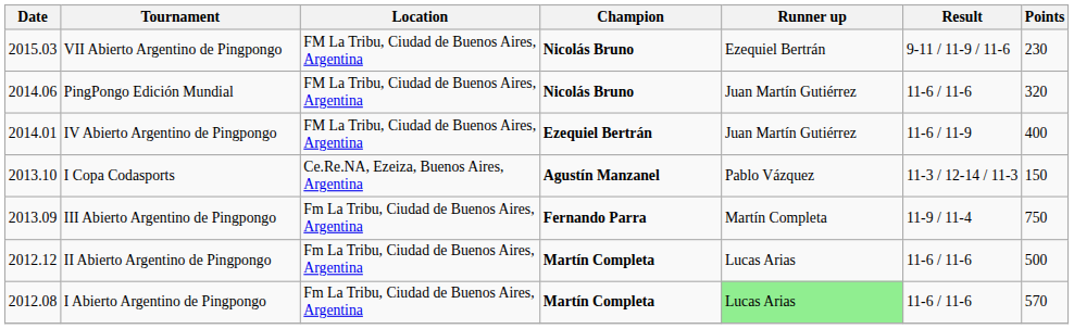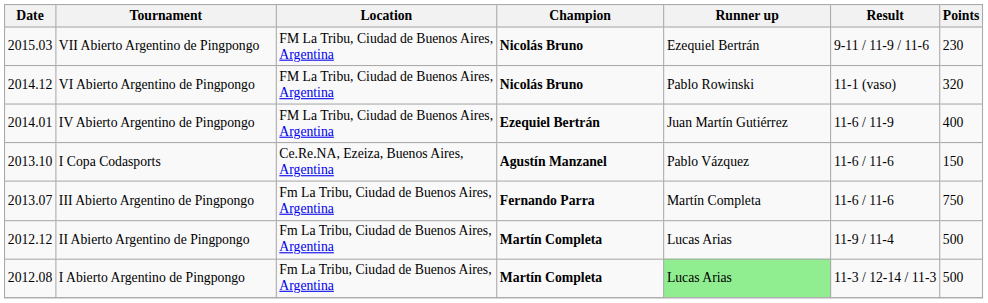+ row: 2014.12 | VI Abierto Argentino de Pingpongo | FM La Tribu, Ciudad de Buenos Aires, Argentina | Nicolás Bruno | Pablo Rowinski | 11-1 (vaso) | 320
- row: 2014.06 | PingPongo Edición Mundial | FM La Tribu, Ciudad de Buenos Aires, Argentina | Nicolás Bruno | Juan Martín Gutiérrez | 11-6 / 11-6 | 320
I Copa Codasports | Result: 11-3 / 12-14 / 11-3 -> 11-6 / 11-6
III Abierto Argentino de Pingpongo | Date: 2013.09 -> 2013.07
III Abierto Argentino de Pingpongo | Result: 11-9 / 11-4 -> 11-6 / 11-6
II Abierto Argentino de Pingpongo | Result: 11-6 / 11-6 -> 11-9 / 11-4
I Abierto Argentino de Pingpongo | Result: 11-6 / 11-6 -> 11-3 / 12-14 / 11-3
I Abierto Argentino de Pingpongo | Points: 570 -> 500
